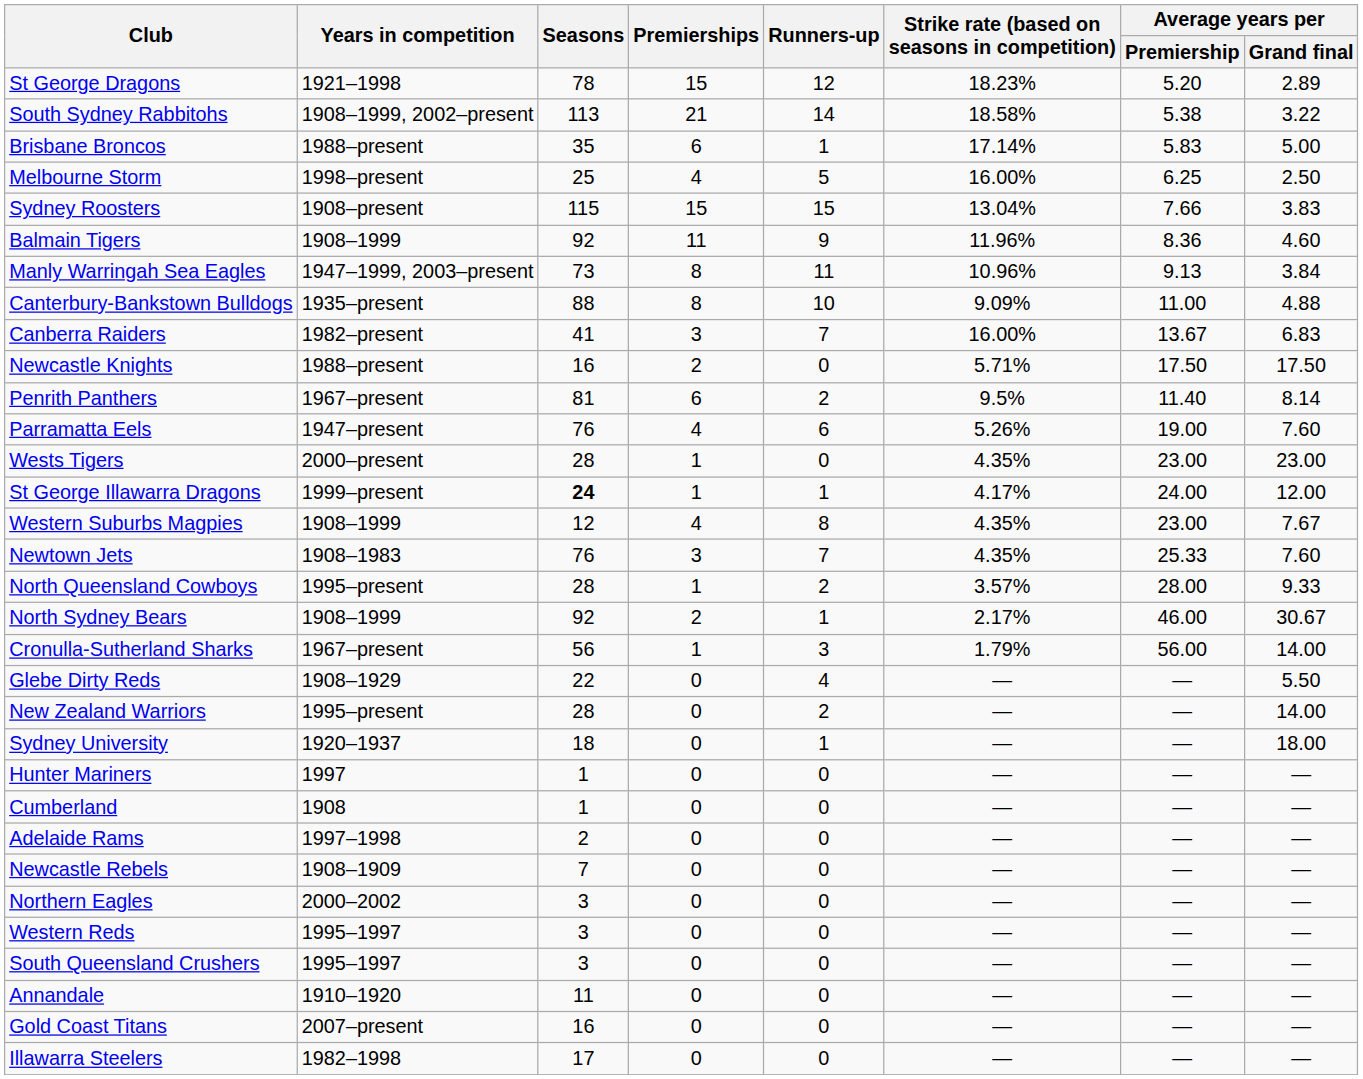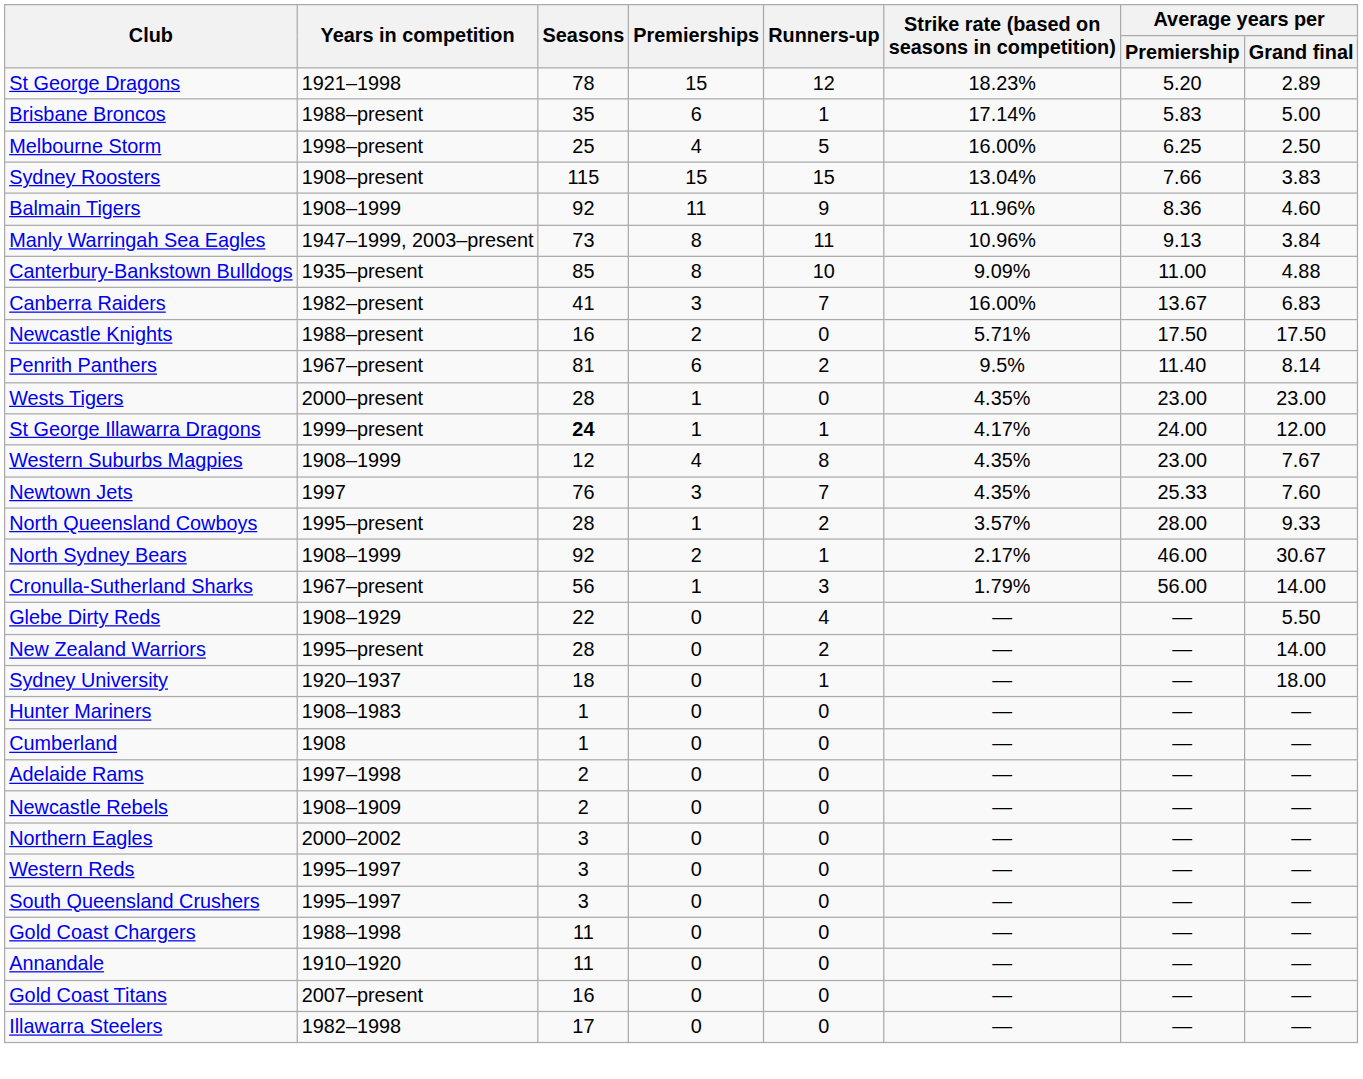- row: South Sydney Rabbitohs | 1908–1999, 2002–present | 113 | 21 | 14 | 18.58% | 5.38 | 3.22
Canterbury-Bankstown Bulldogs | Seasons: 88 -> 85
- row: Parramatta Eels | 1947–present | 76 | 4 | 6 | 5.26% | 19.00 | 7.60
Newtown Jets | Years in competition: 1908–1983 -> 1997
Hunter Mariners | Years in competition: 1997 -> 1908–1983
Newcastle Rebels | Seasons: 7 -> 2
+ row: Gold Coast Chargers | 1988–1998 | 11 | 0 | 0 | — | — | —
